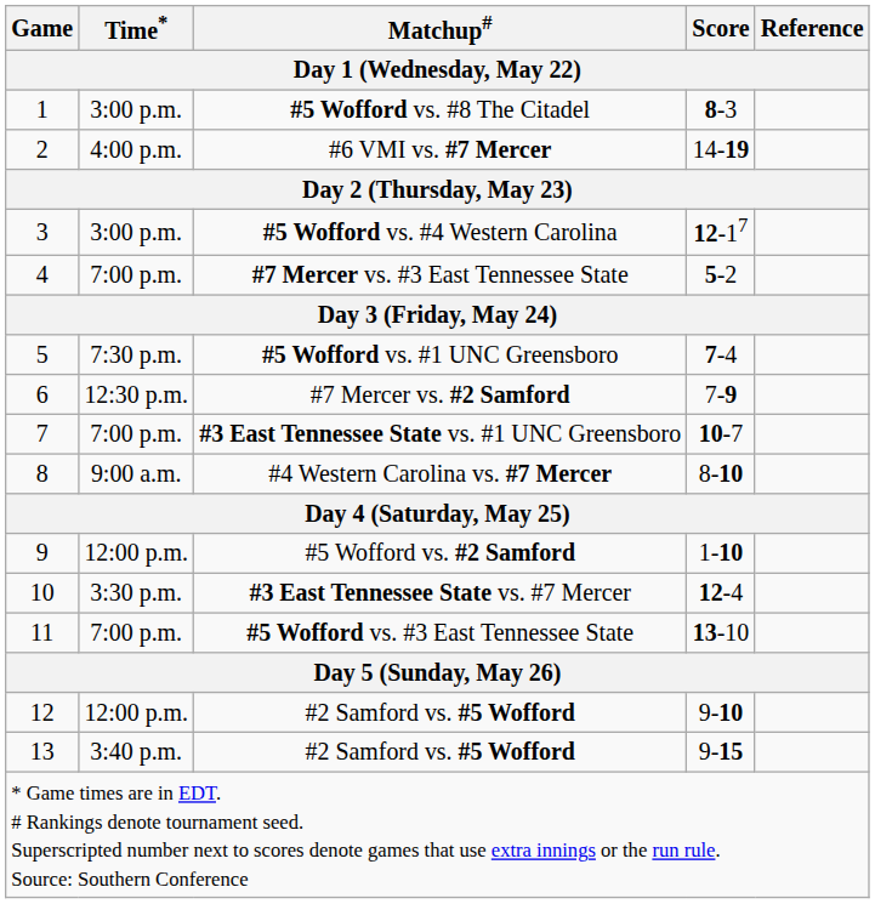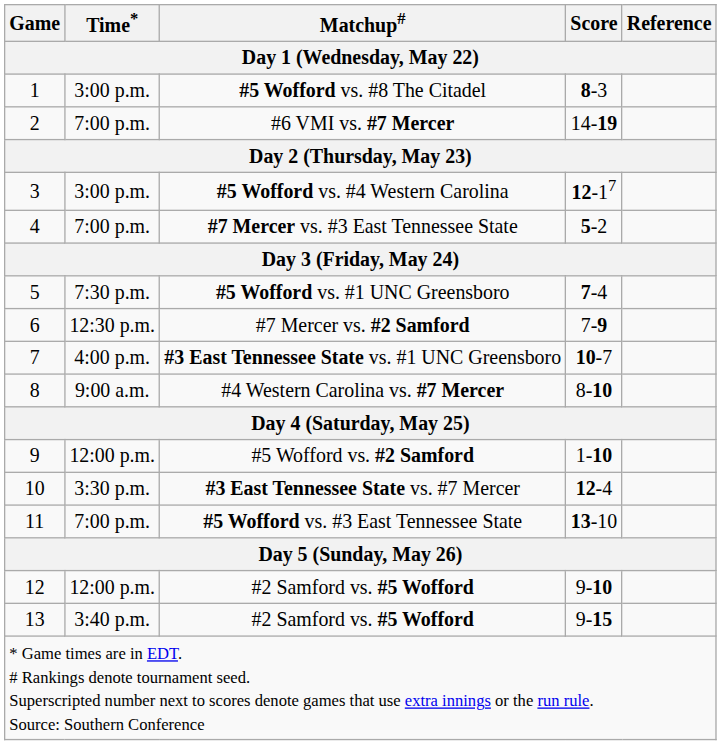#6 VMI vs. #7 Mercer | Time*: 4:00 p.m. -> 7:00 p.m.
#3 East Tennessee State vs. #1 UNC Greensboro | Time*: 7:00 p.m. -> 4:00 p.m.
